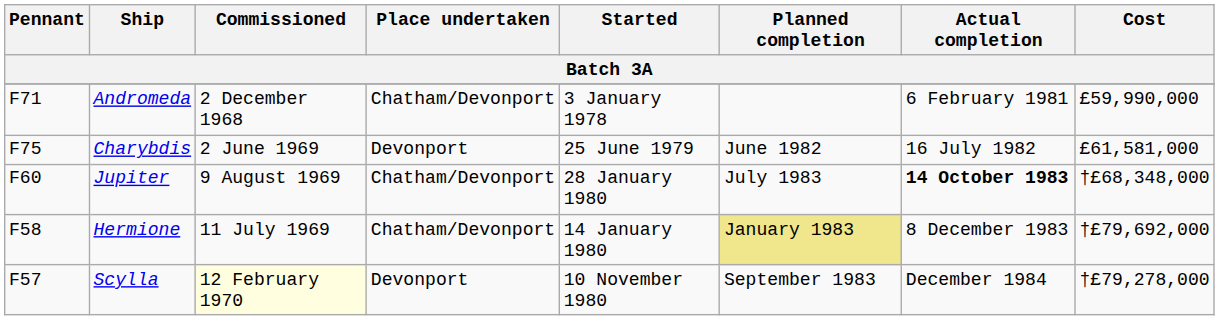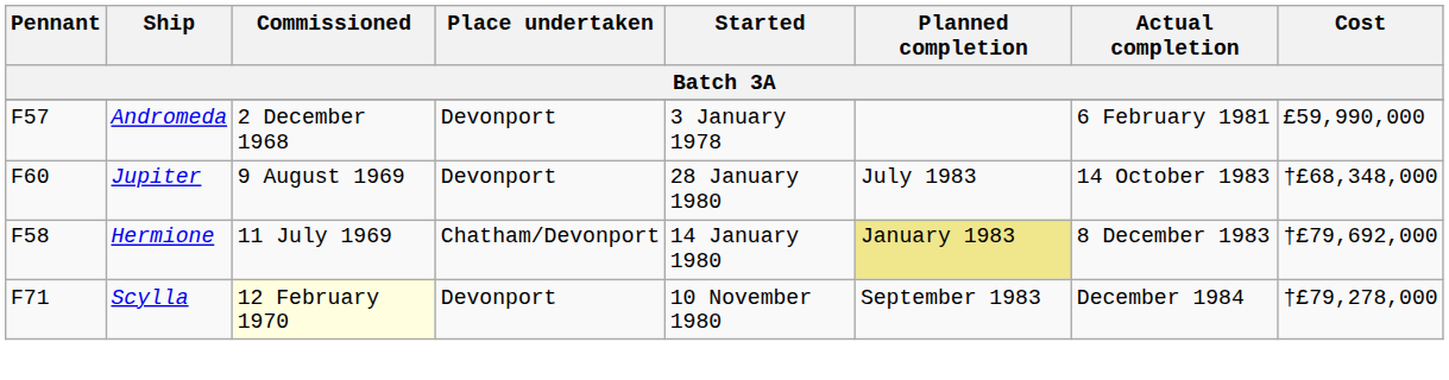Andromeda | Pennant: F71 -> F57
Andromeda | Place undertaken: Chatham/Devonport -> Devonport
- row: F75 | Charybdis | 2 June 1969 | Devonport | 25 June 1979 | June 1982 | 16 July 1982 | £61,581,000
Jupiter | Place undertaken: Chatham/Devonport -> Devonport
Jupiter | Actual completion: bold -> normal
Scylla | Pennant: F57 -> F71
